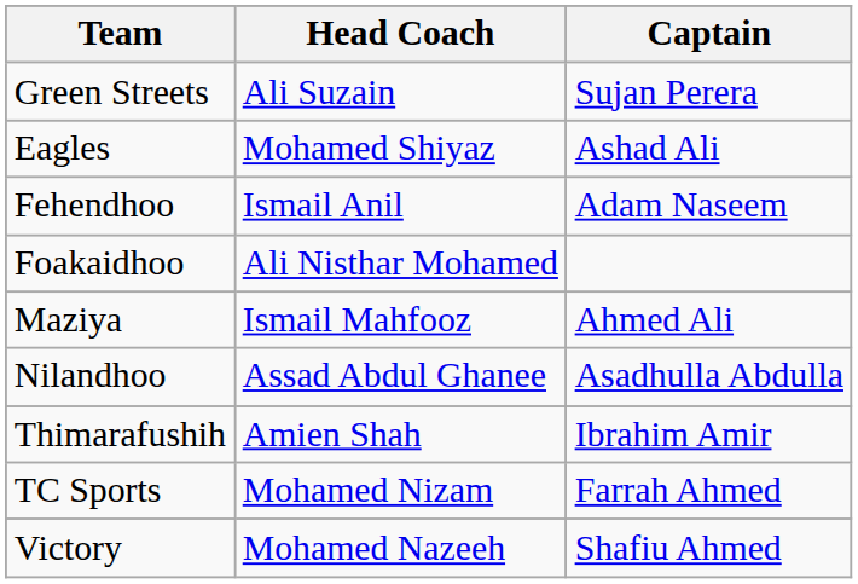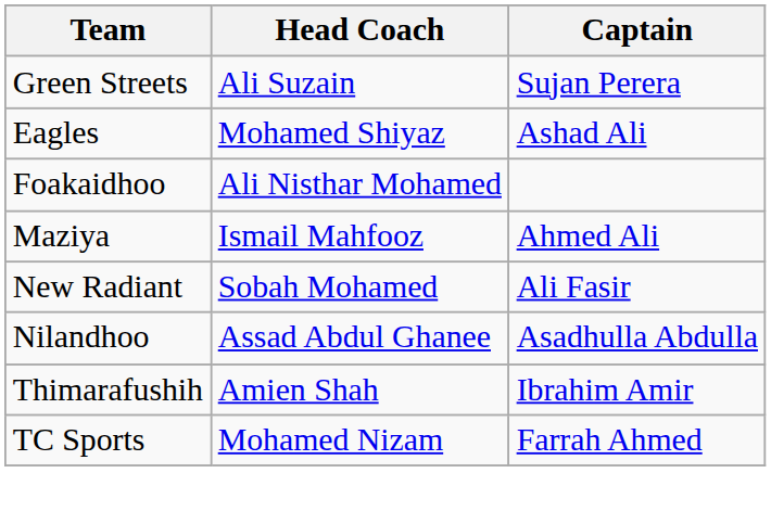- row: Fehendhoo | Ismail Anil | Adam Naseem
+ row: New Radiant | Sobah Mohamed | Ali Fasir
- row: Victory | Mohamed Nazeeh | Shafiu Ahmed
